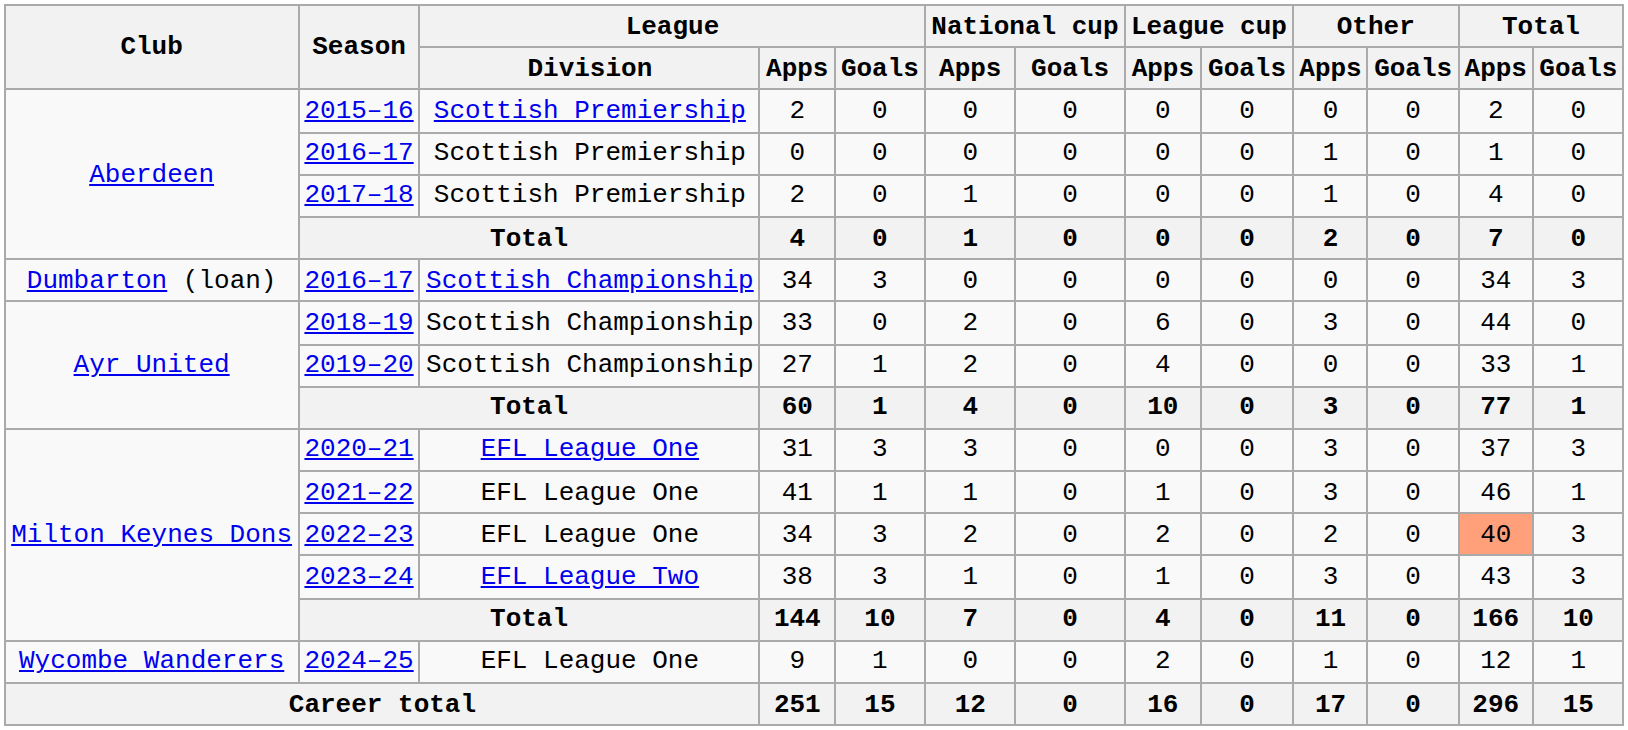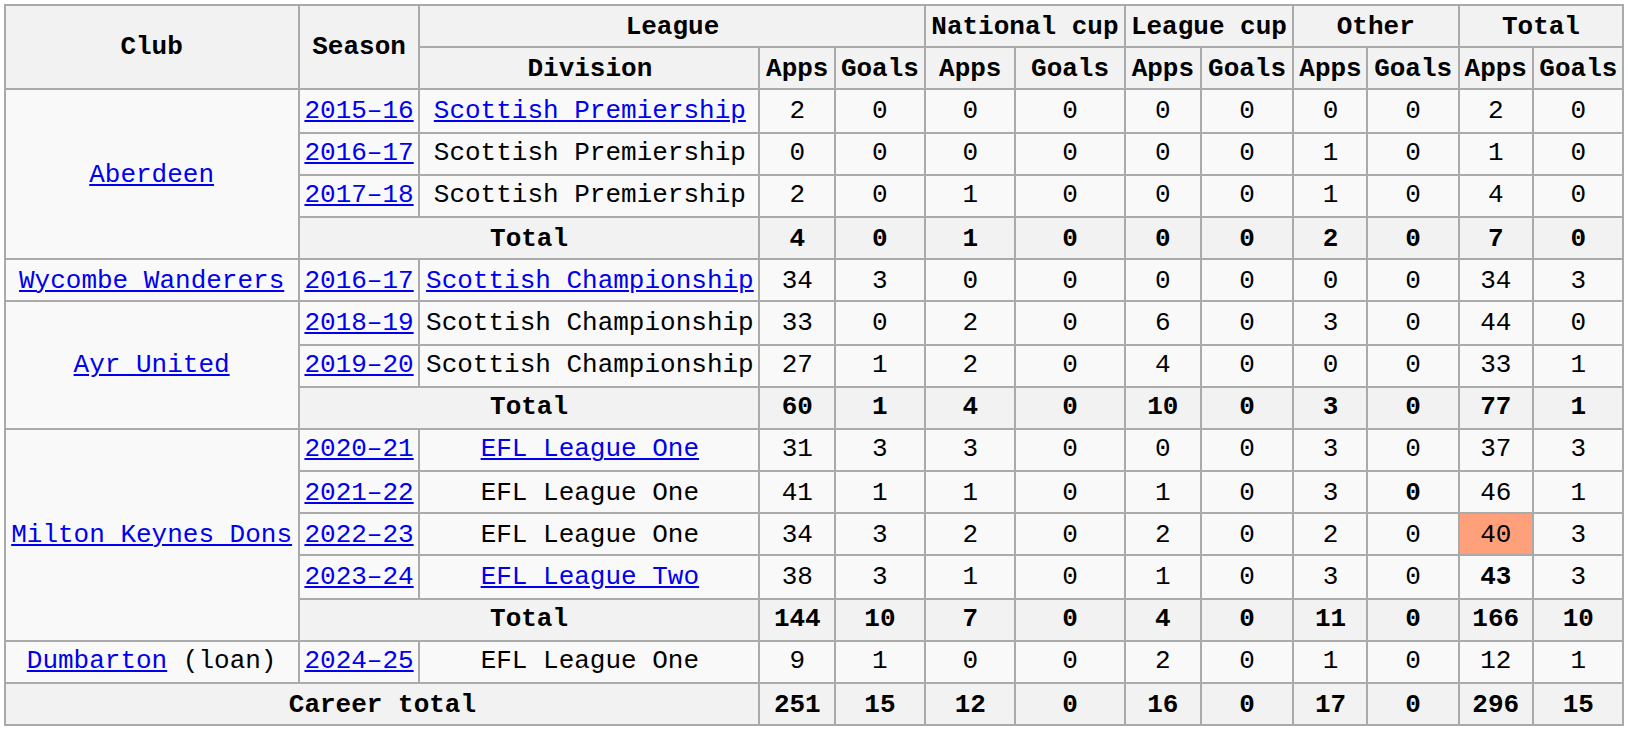2016–17 / 34 | Club: Dumbarton (loan) -> Wycombe Wanderers
2021–22 | Other / Goals: normal -> bold
2023–24 | Total / Apps: normal -> bold
2024–25 | Club: Wycombe Wanderers -> Dumbarton (loan)
